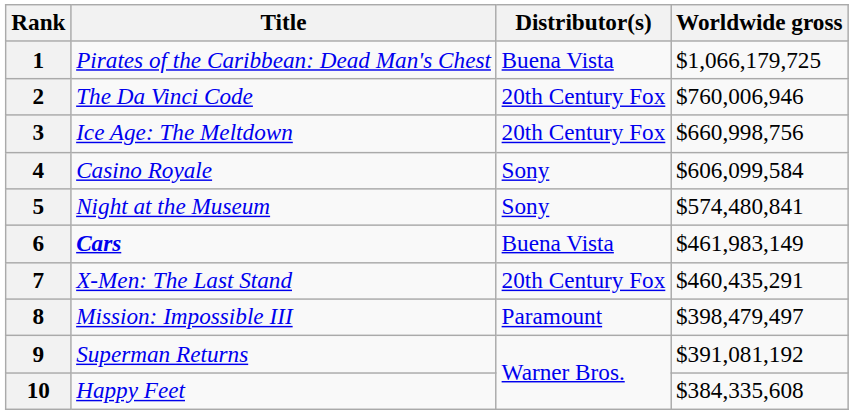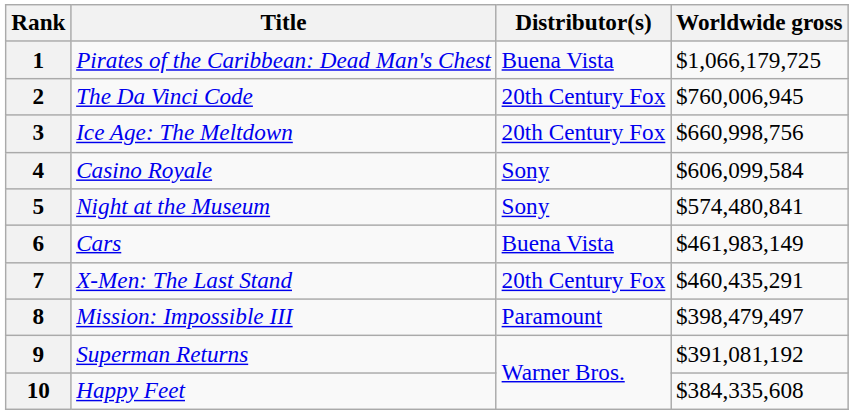2 | Worldwide gross: $760,006,946 -> $760,006,945
6 | Title: bold -> normal
